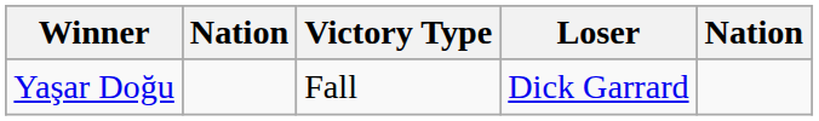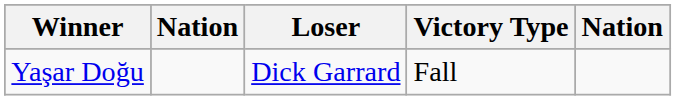columns swapped: Victory Type <-> Loser
